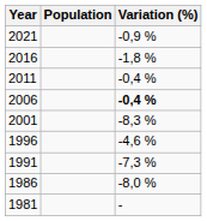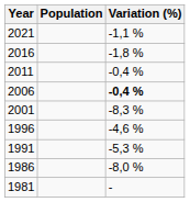2021 | Variation (%): -0,9 % -> -1,1 %
1991 | Variation (%): -7,3 % -> -5,3 %
